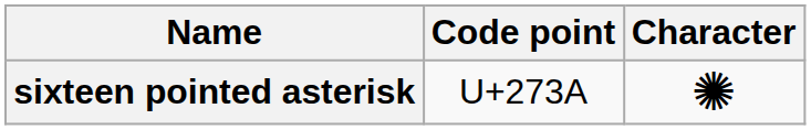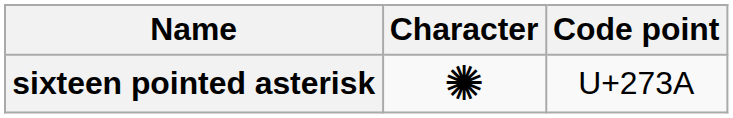columns swapped: Character <-> Code point
